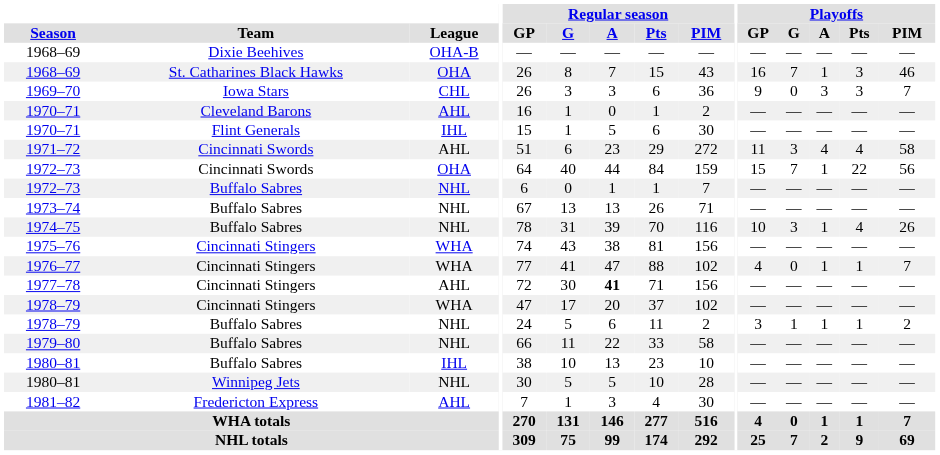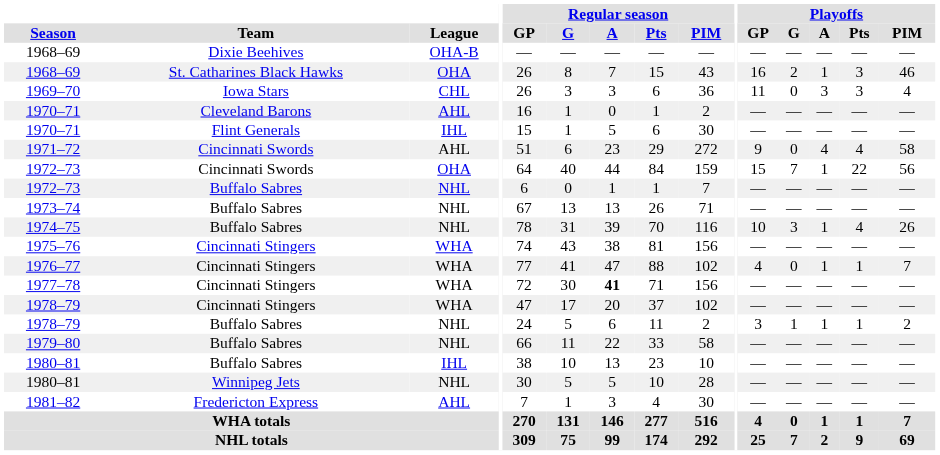1968–69 / St. Catharines Black Hawks | Playoffs / G: 7 -> 2
1969–70 | Playoffs / GP: 9 -> 11
1969–70 | Playoffs / PIM: 7 -> 4
1971–72 | Playoffs / GP: 11 -> 9
1971–72 | Playoffs / G: 3 -> 0
1977–78 | League: AHL -> WHA
